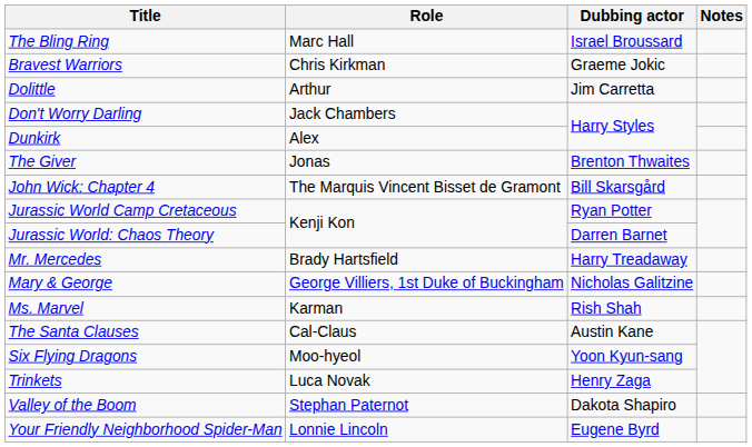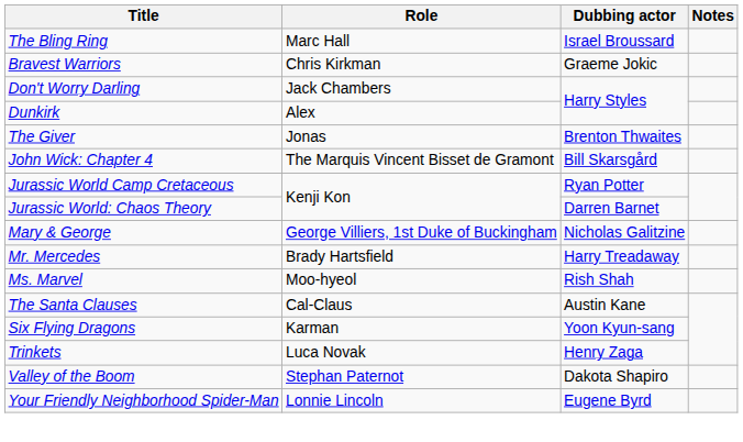- row: Dolittle | Arthur | Jim Carretta
rows swapped: Mary & George <-> Mr. Mercedes
Ms. Marvel | Role: Karman -> Moo-hyeol
Six Flying Dragons | Role: Moo-hyeol -> Karman
